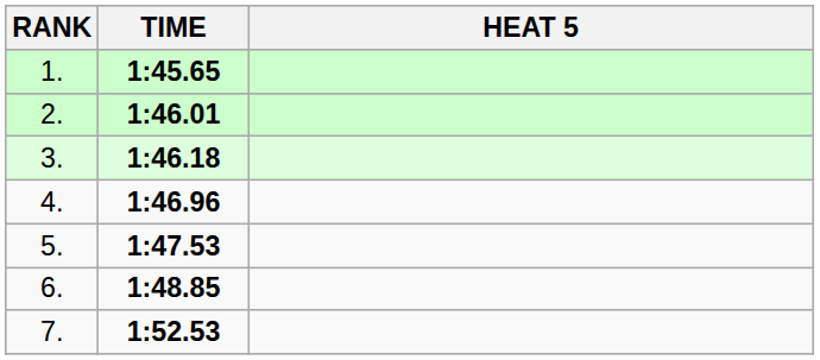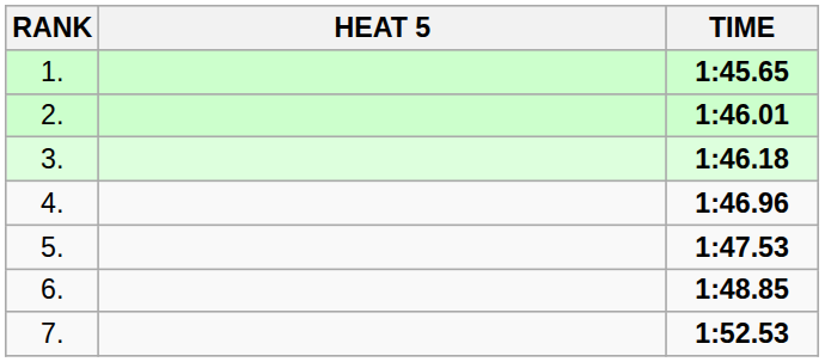columns swapped: HEAT 5 <-> TIME
